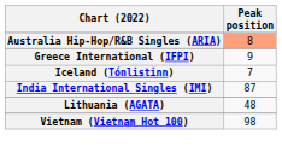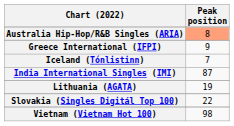Lithuania (AGATA) | Peak position: 48 -> 19
+ row: Slovakia (Singles Digitál Top 100) | 22
